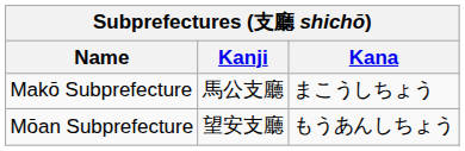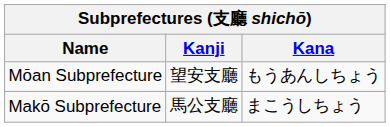rows swapped: Makō Subprefecture <-> Mōan Subprefecture
